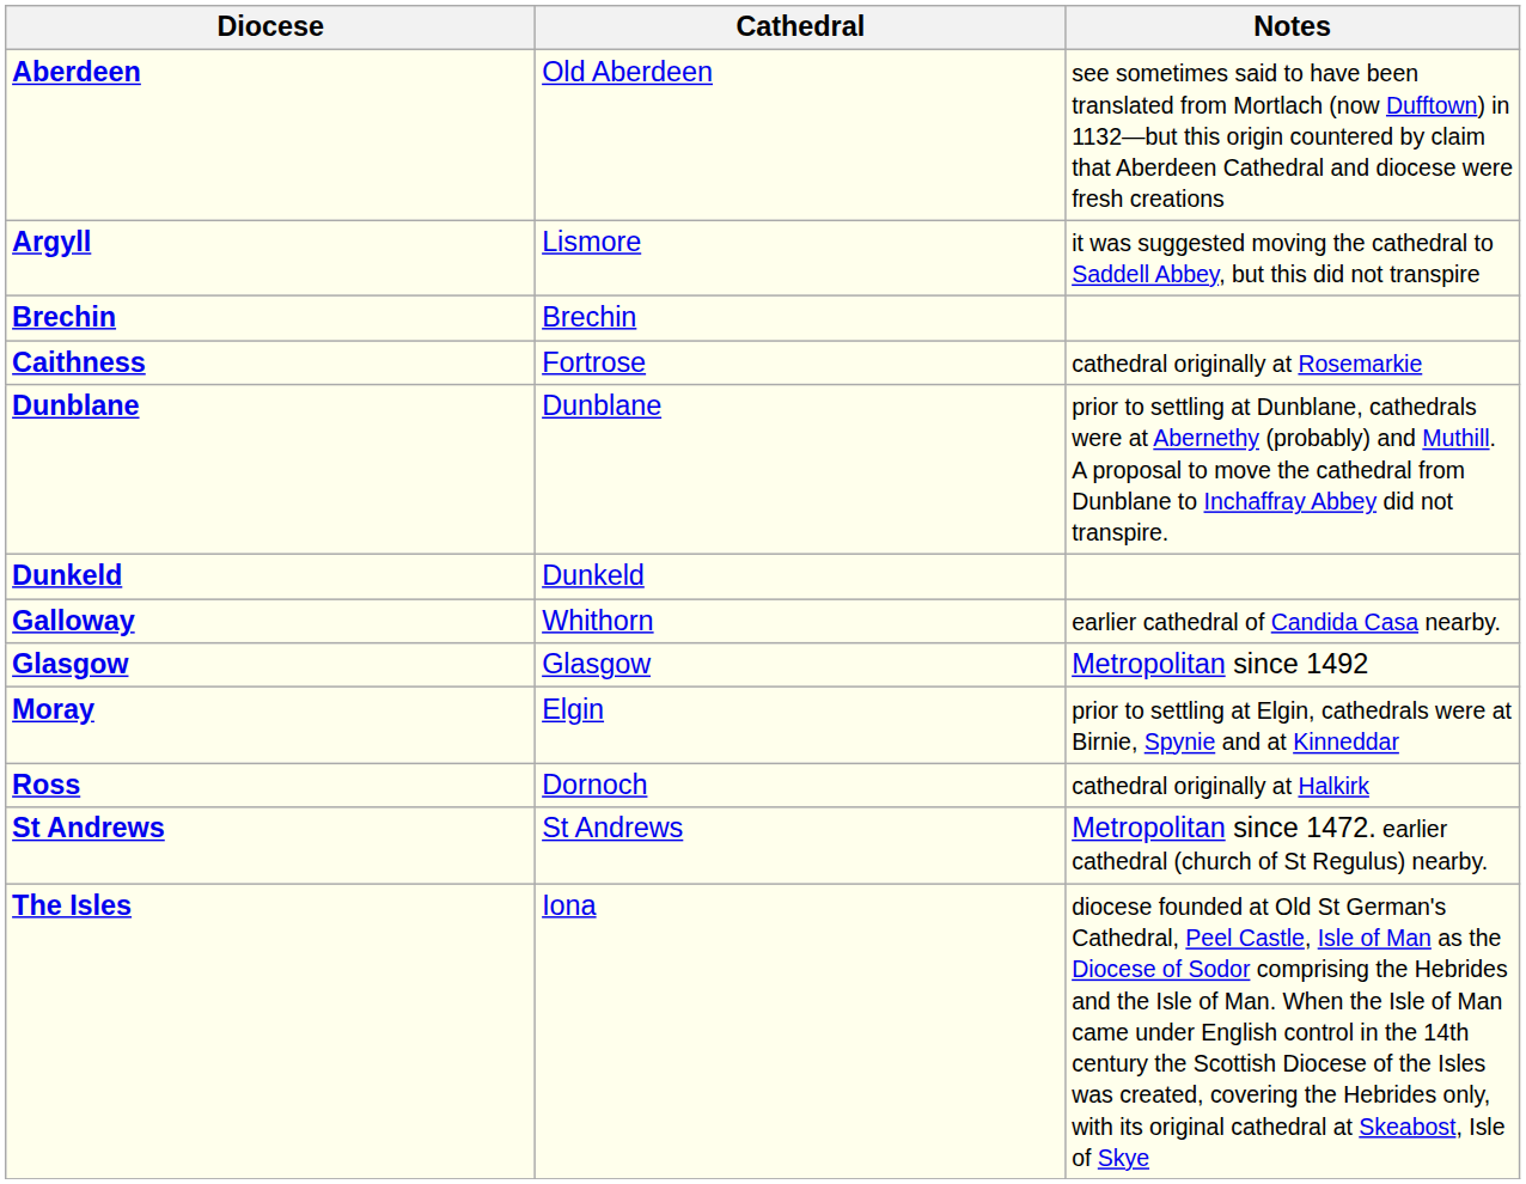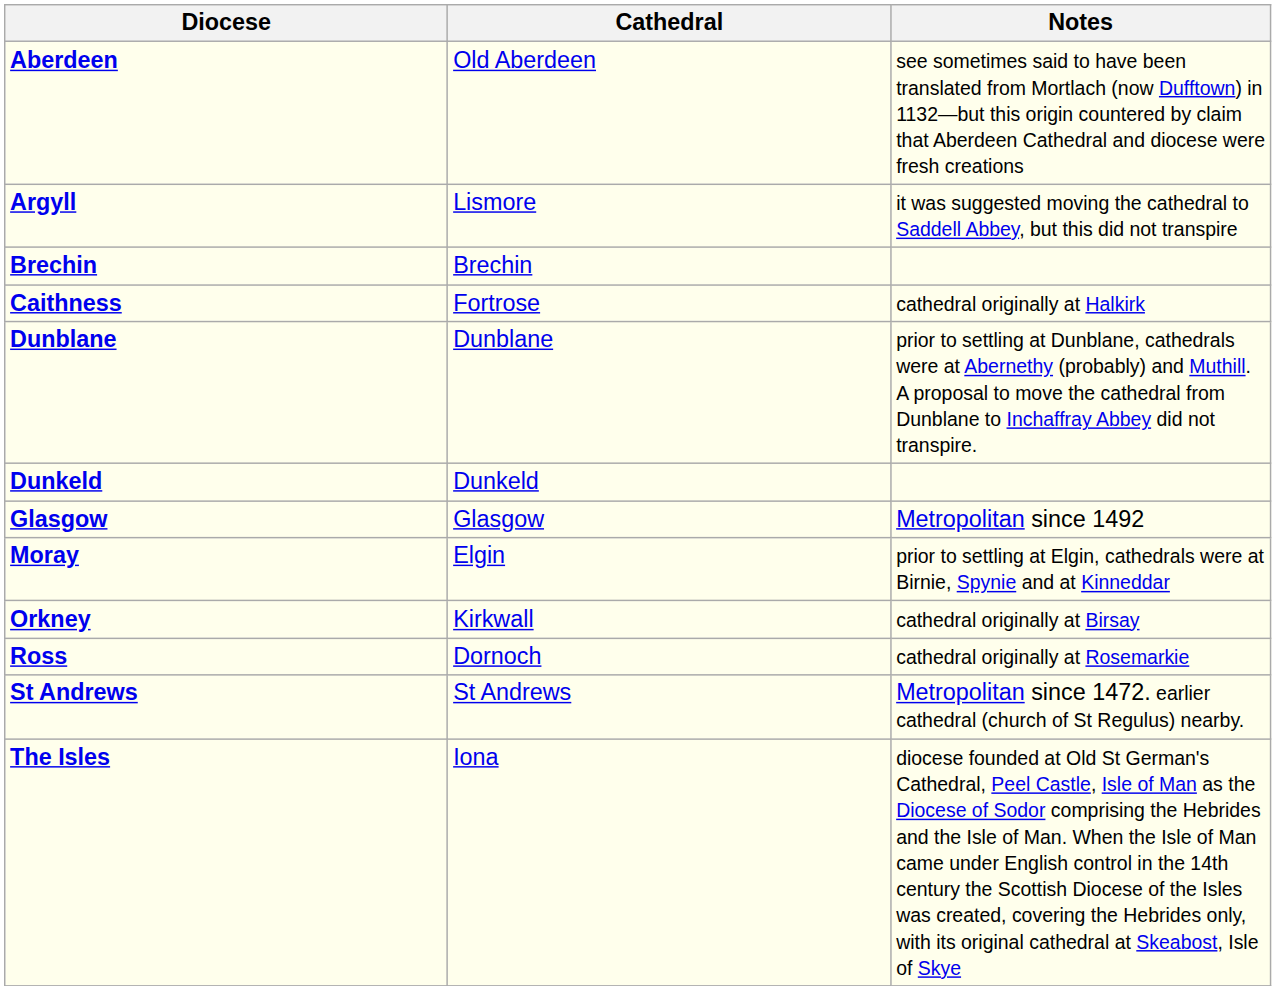Caithness | Notes: cathedral originally at Rosemarkie -> cathedral originally at Halkirk
- row: Galloway | Whithorn | earlier cathedral of Candida Casa nearby.
+ row: Orkney | Kirkwall | cathedral originally at Birsay
Ross | Notes: cathedral originally at Halkirk -> cathedral originally at Rosemarkie
